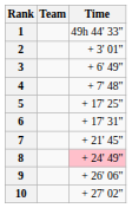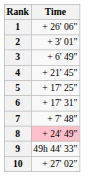- column: Team
1 | Time: 49h 44' 33" -> + 26' 06"
4 | Time: + 7' 48" -> + 21' 45"
7 | Time: + 21' 45" -> + 7' 48"
9 | Time: + 26' 06" -> 49h 44' 33"
